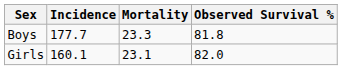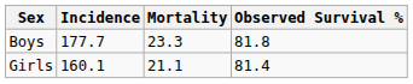Girls | Mortality: 23.1 -> 21.1
Girls | Observed Survival %: 82.0 -> 81.4
